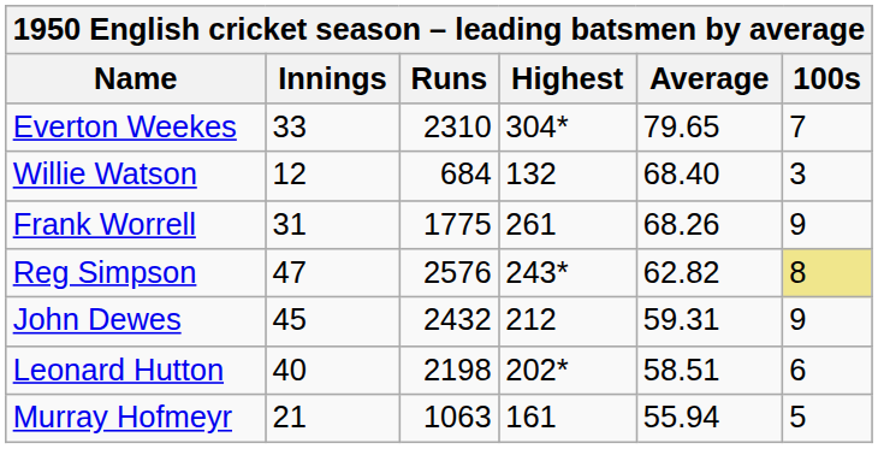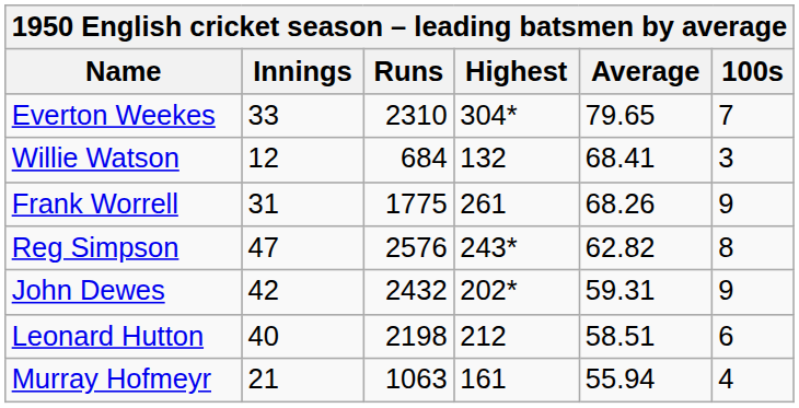Willie Watson | Average: 68.40 -> 68.41
Reg Simpson | 100s: khaki background -> no background
John Dewes | Innings: 45 -> 42
John Dewes | Highest: 212 -> 202*
Leonard Hutton | Highest: 202* -> 212
Murray Hofmeyr | 100s: 5 -> 4
